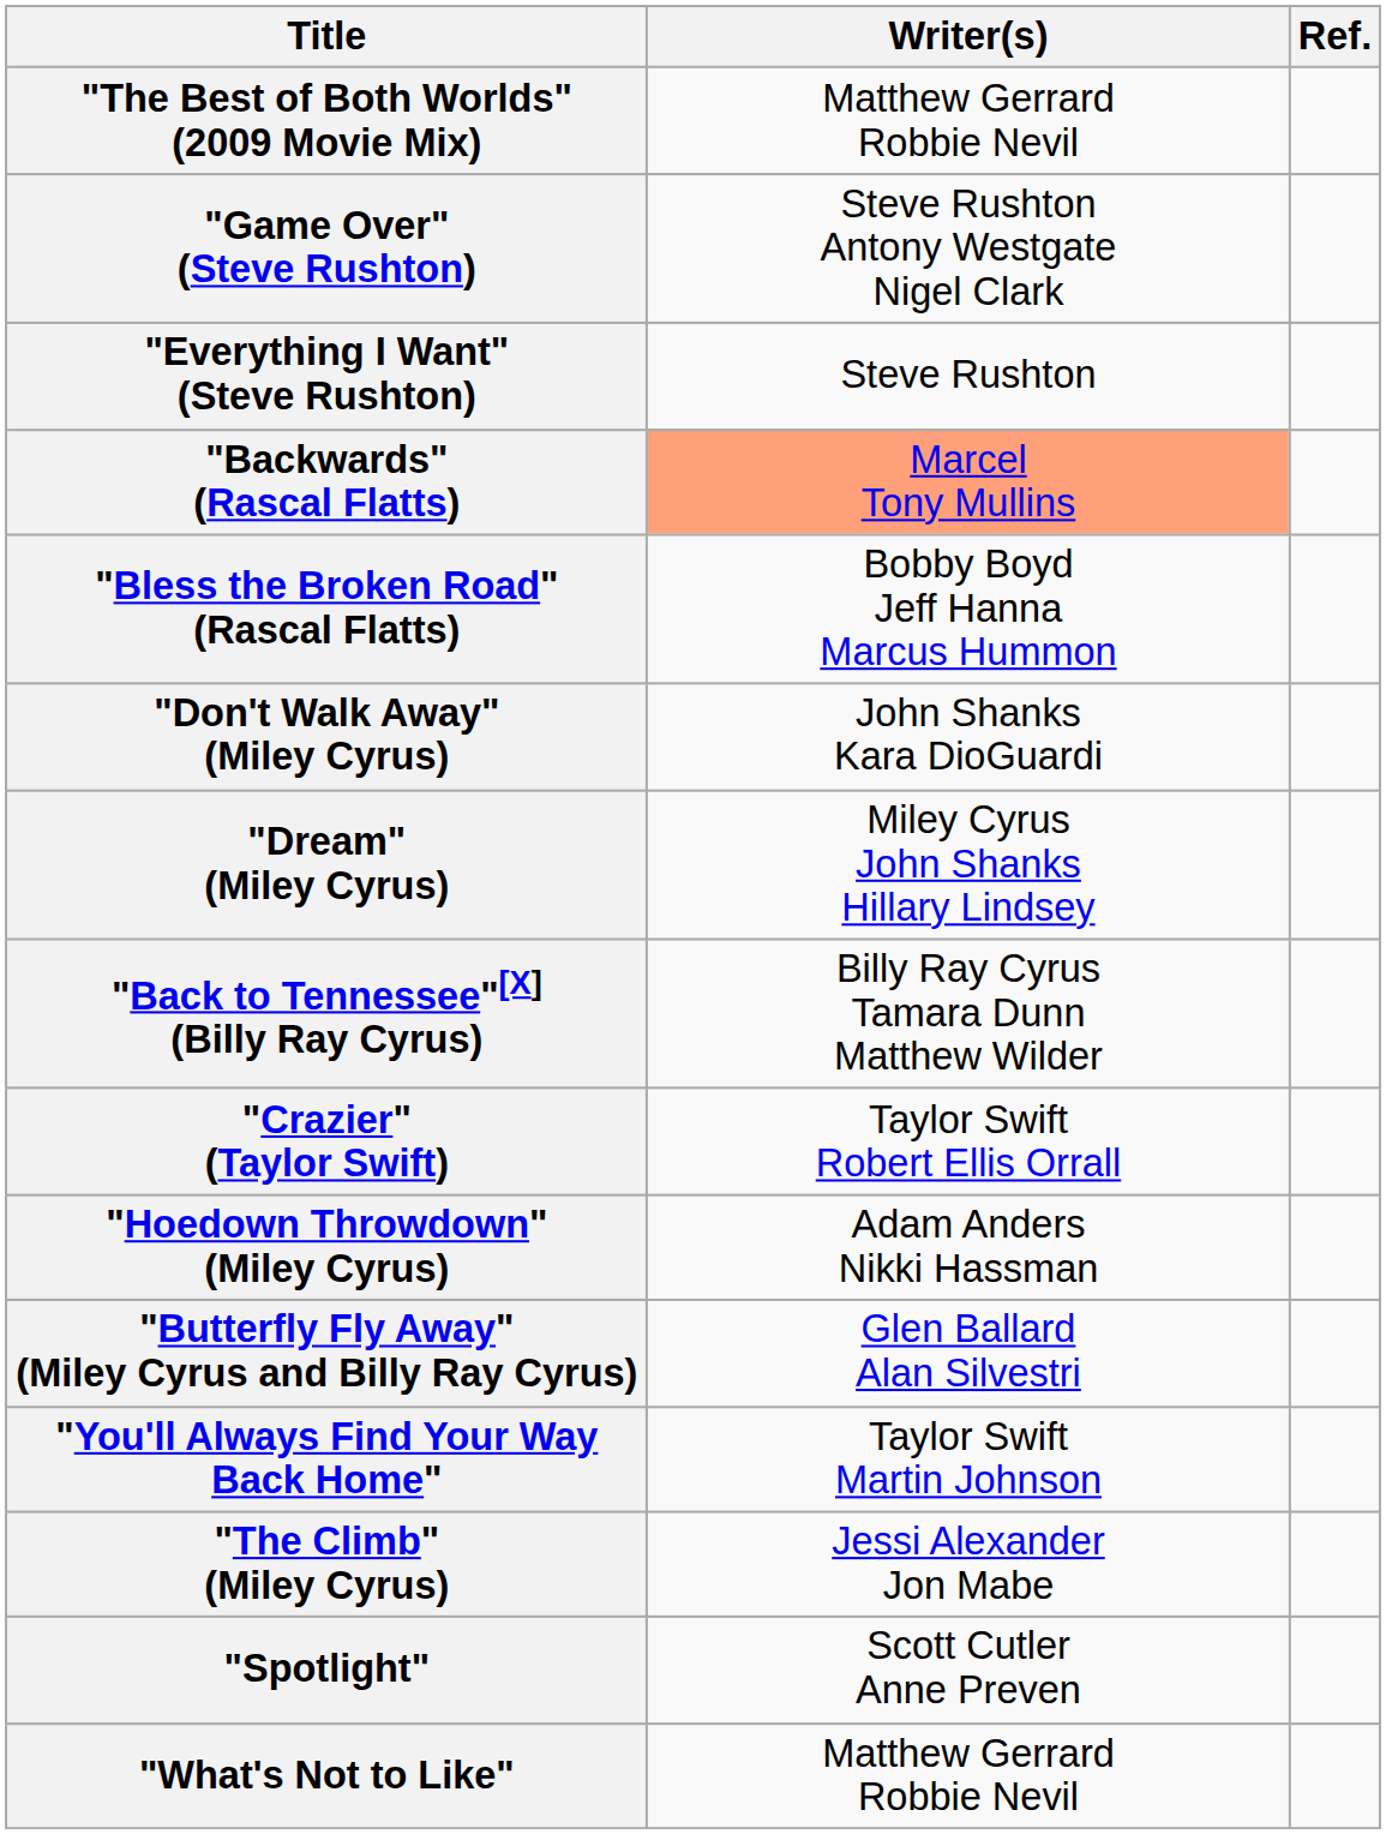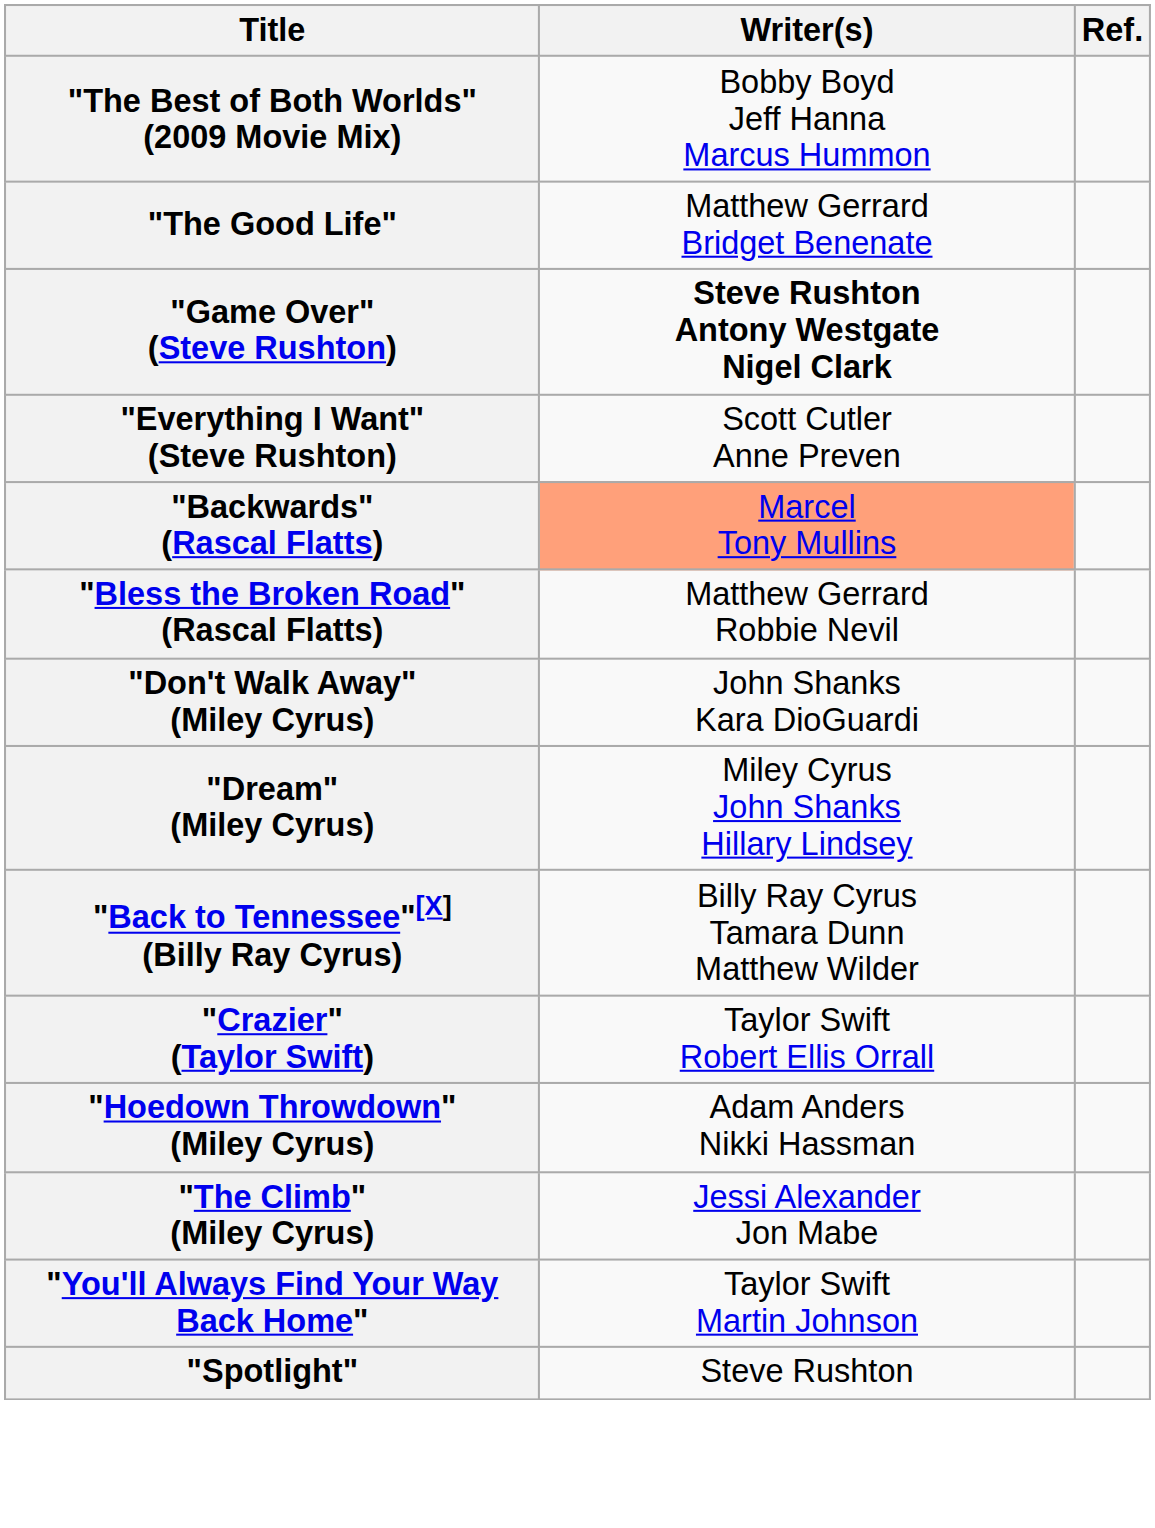"The Best of Both Worlds" (2009 Movie Mix) | Writer(s): Matthew Gerrard Robbie Nevil -> Bobby Boyd Jeff Hanna Marcus Hummon
+ row: "The Good Life" | Matthew Gerrard Bridget Benenate
"Game Over" (Steve Rushton) | Writer(s): normal -> bold
"Everything I Want" (Steve Rushton) | Writer(s): Steve Rushton -> Scott Cutler Anne Preven
"Bless the Broken Road" (Rascal Flatts) | Writer(s): Bobby Boyd Jeff Hanna Marcus Hummon -> Matthew Gerrard Robbie Nevil
- row: "Butterfly Fly Away" (Miley Cyrus and Billy Ray Cyrus) | Glen Ballard Alan Silvestri
rows swapped: "The Climb" (Miley Cyrus) <-> "You'll Always Find Your Way Back Home"
"Spotlight" | Writer(s): Scott Cutler Anne Preven -> Steve Rushton
- row: "What's Not to Like" | Matthew Gerrard Robbie Nevil
